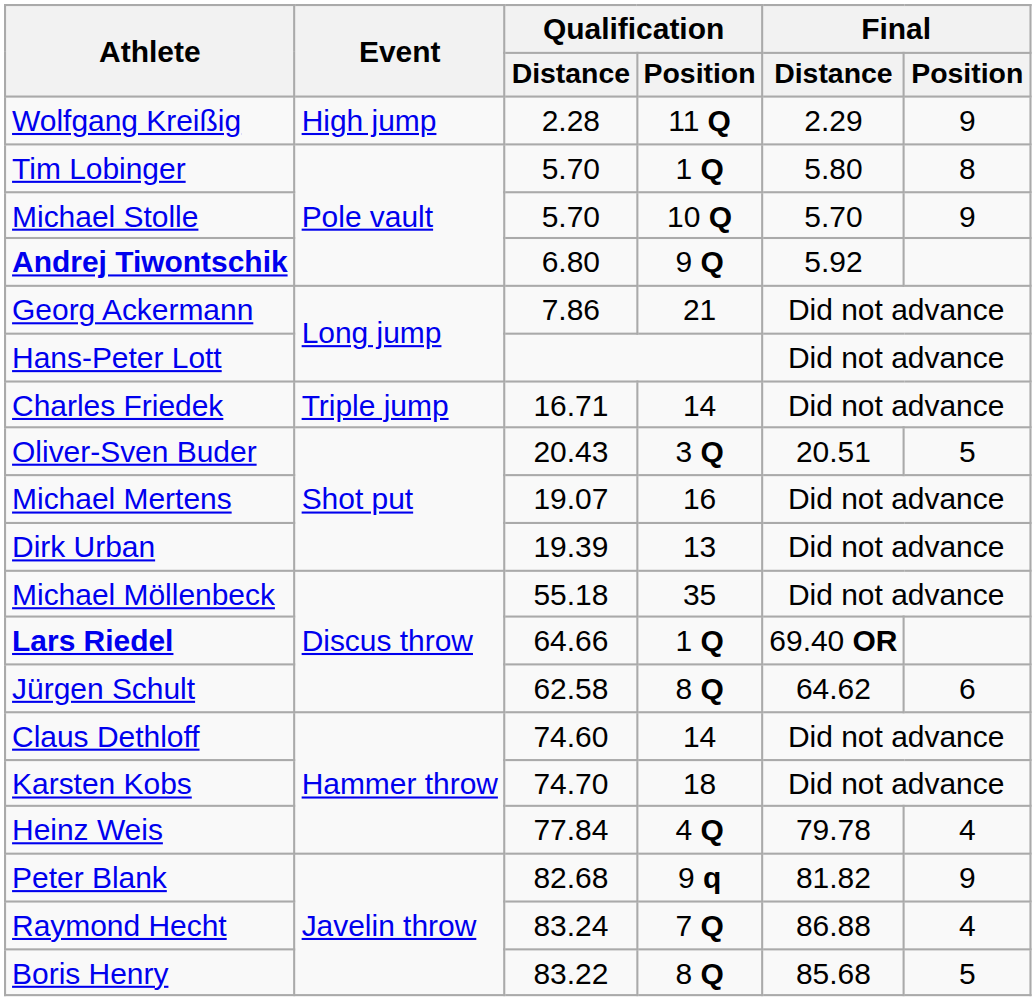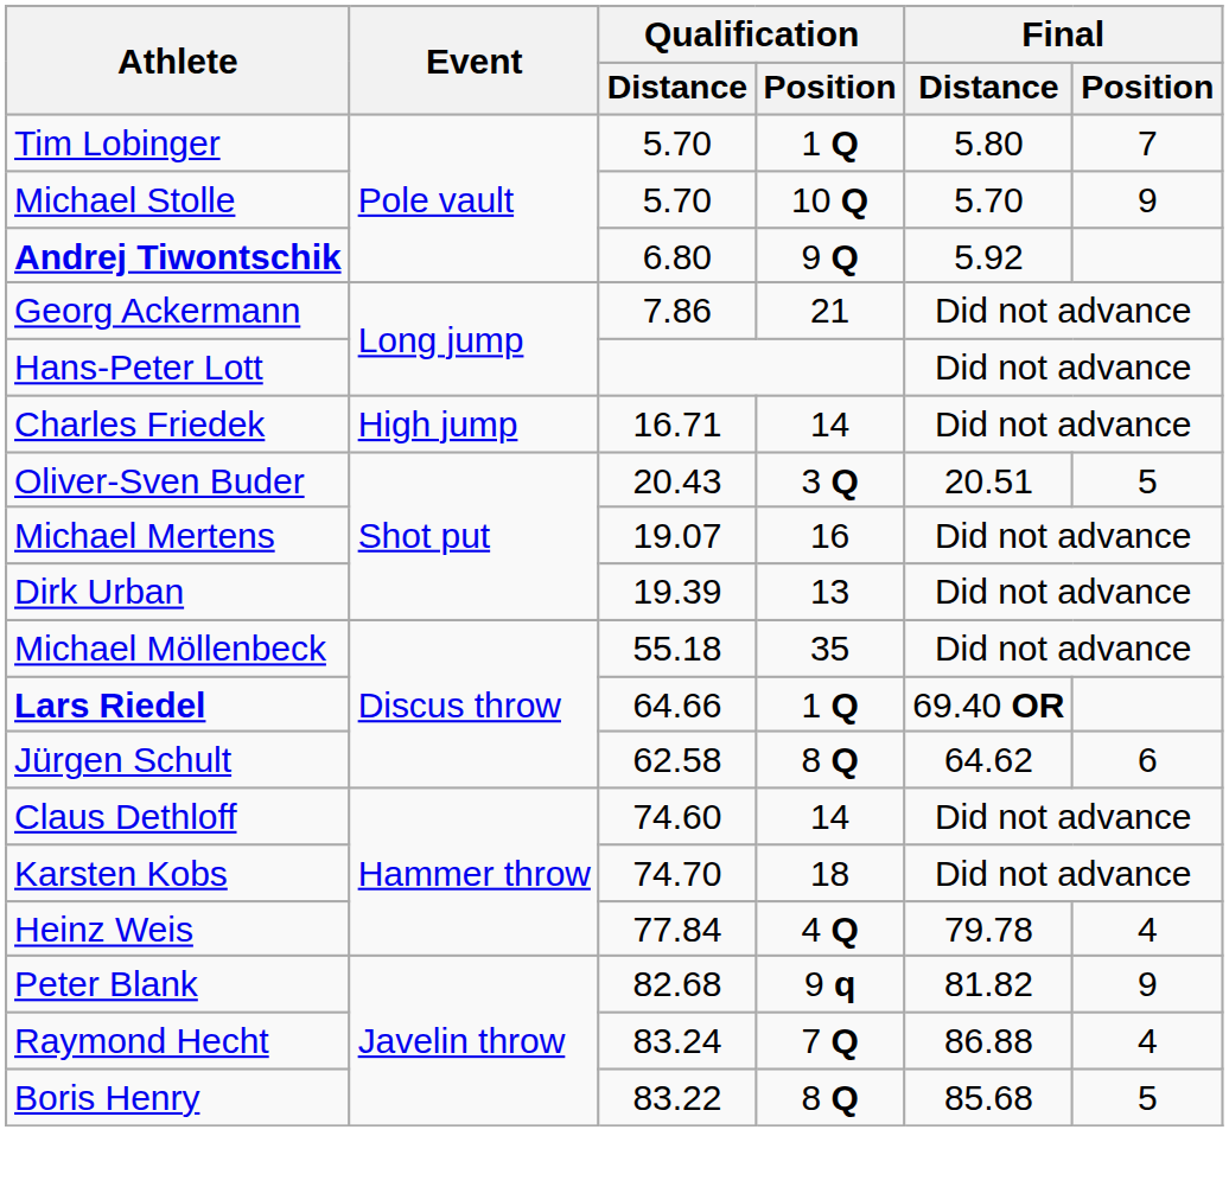- row: Wolfgang Kreißig | High jump | 2.28 | 11 Q | 2.29 | 9
Tim Lobinger | Final / Position: 8 -> 7
Charles Friedek | Event: Triple jump -> High jump
